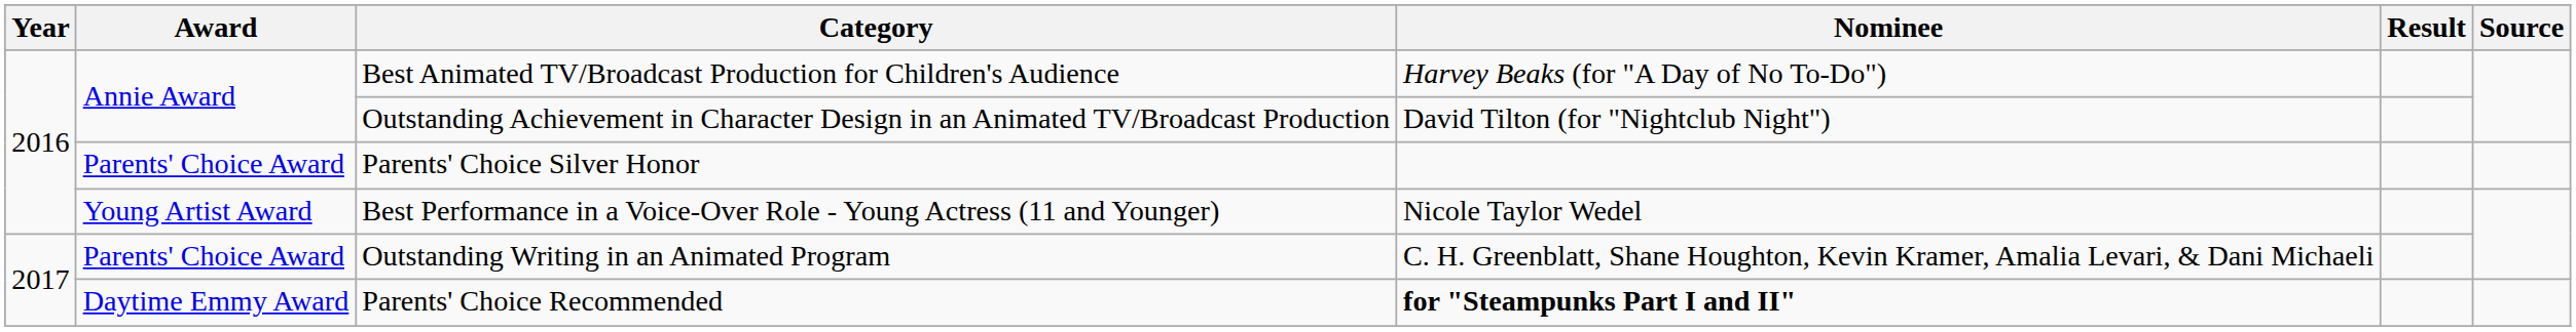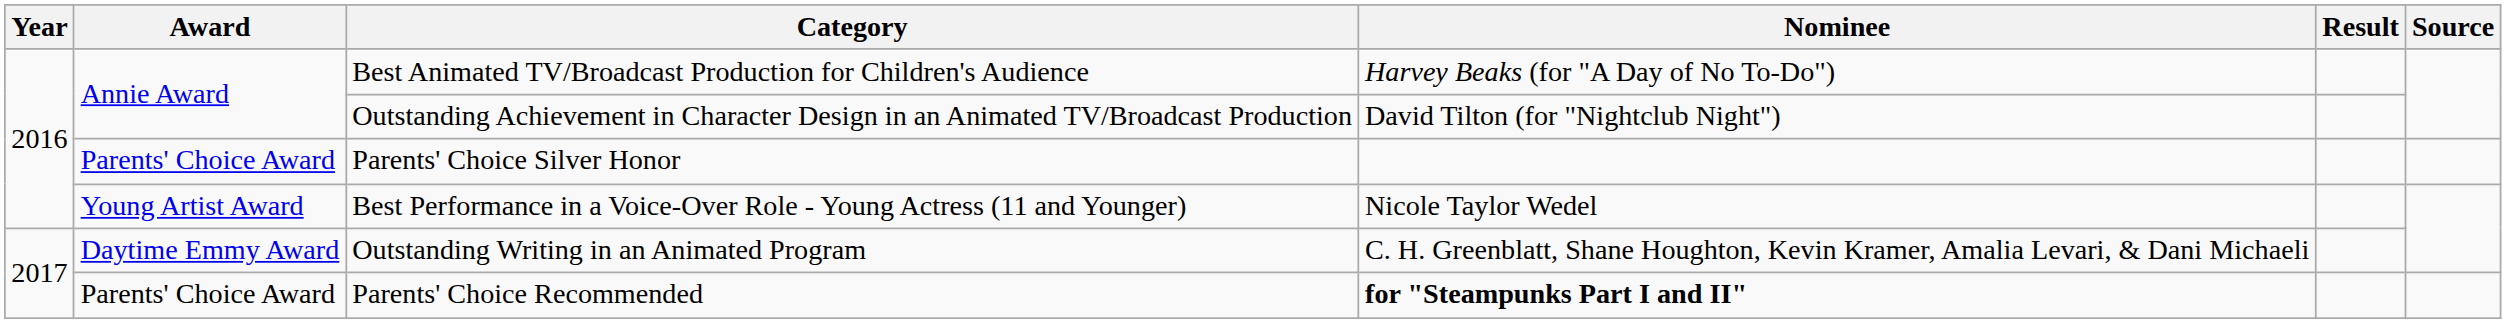Outstanding Writing in an Animated Program | Award: Parents' Choice Award -> Daytime Emmy Award
Parents' Choice Recommended | Award: Daytime Emmy Award -> Parents' Choice Award
